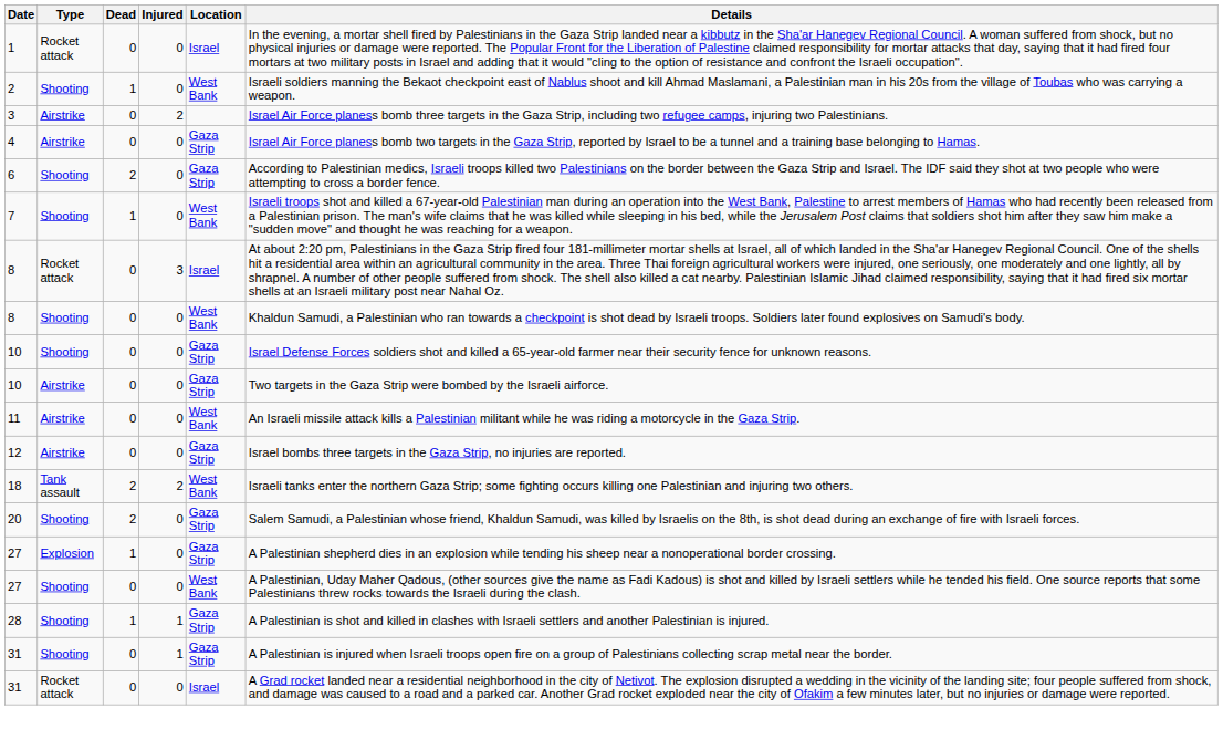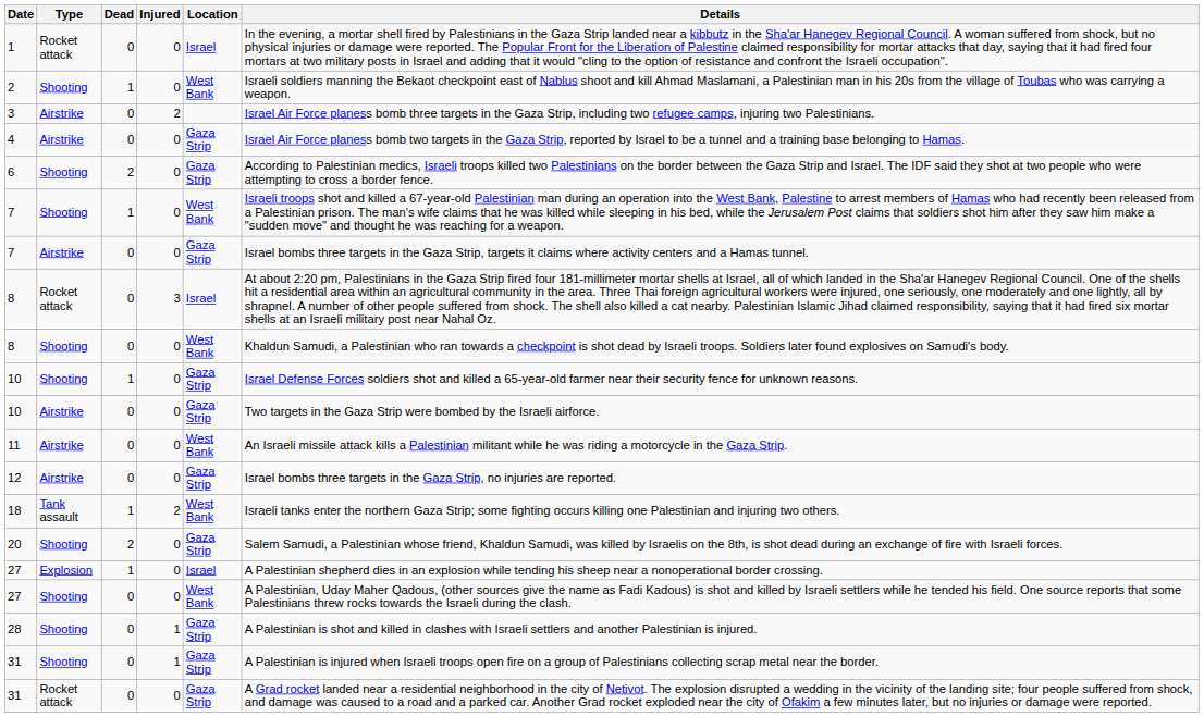+ row: 7 | Airstrike | 0 | 0 | Gaza Strip | Israel bombs three targets in the Gaza Strip, targets it claims where activity centers and a Hamas tunnel.
10 / Shooting | Dead: 0 -> 1
18 | Dead: 2 -> 1
27 / Explosion | Location: Gaza Strip -> Israel
28 | Dead: 1 -> 0
31 / Rocket attack | Location: Israel -> Gaza Strip
